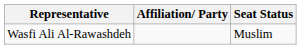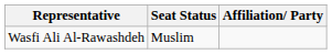columns swapped: Affiliation/ Party <-> Seat Status
